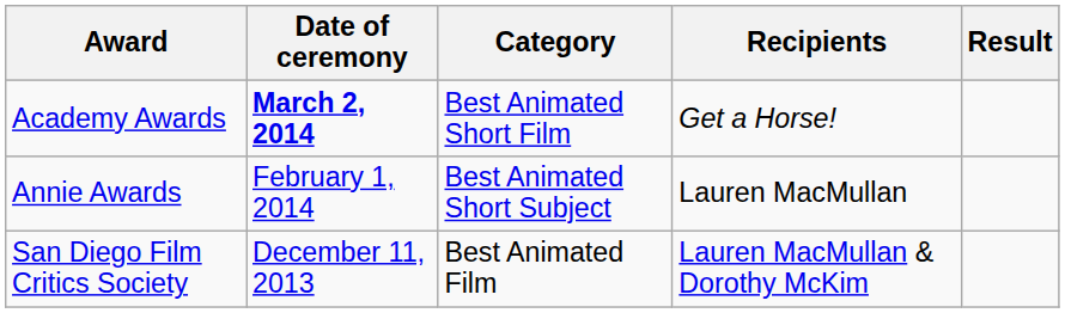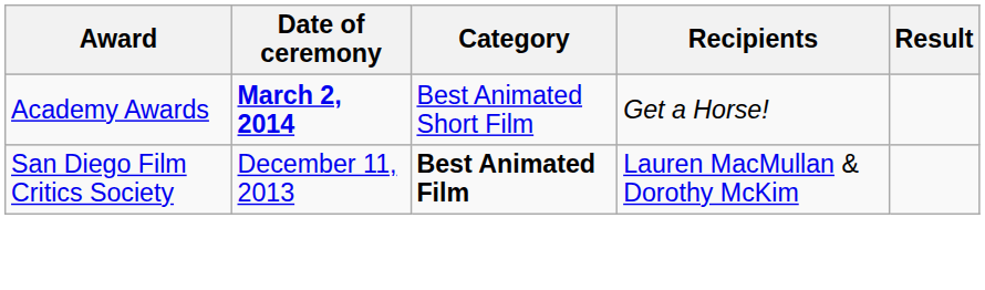- row: Annie Awards | February 1, 2014 | Best Animated Short Subject | Lauren MacMullan
San Diego Film Critics Society | Category: normal -> bold
